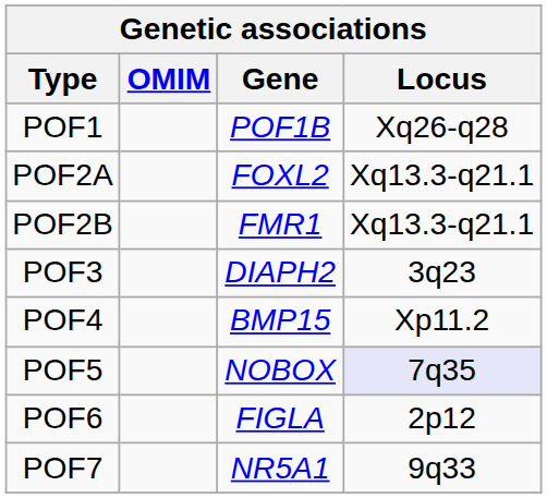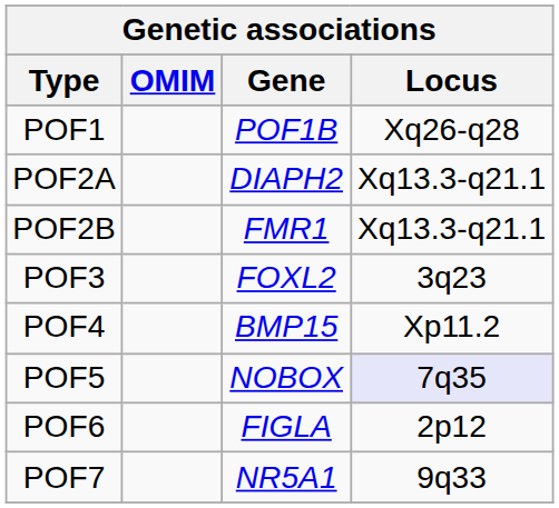POF2A | Gene: FOXL2 -> DIAPH2
POF3 | Gene: DIAPH2 -> FOXL2
